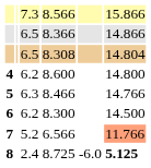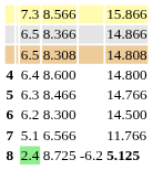8.308 | column 6: 14.804 -> 14.808
8.600 | column 3: 6.2 -> 6.4
6.566 | column 3: 5.2 -> 5.1
6.566 | column 6: lightsalmon background -> no background
8.725 | column 3: no background -> lightgreen background
8.725 | column 5: -6.0 -> -6.2
